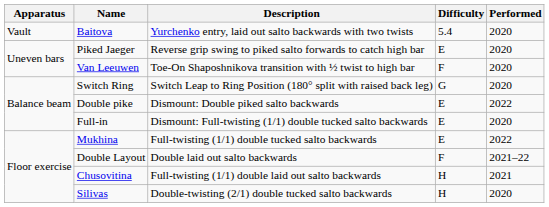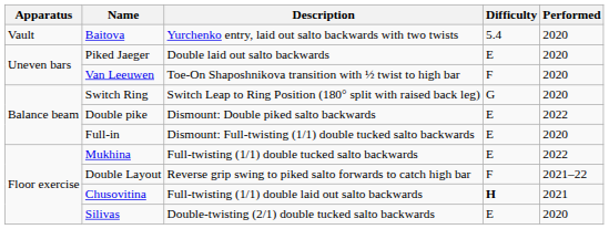Piked Jaeger | Description: Reverse grip swing to piked salto forwards to catch high bar -> Double laid out salto backwards
Double Layout | Description: Double laid out salto backwards -> Reverse grip swing to piked salto forwards to catch high bar
Chusovitina | Difficulty: normal -> bold
Silivas | Difficulty: H -> E
